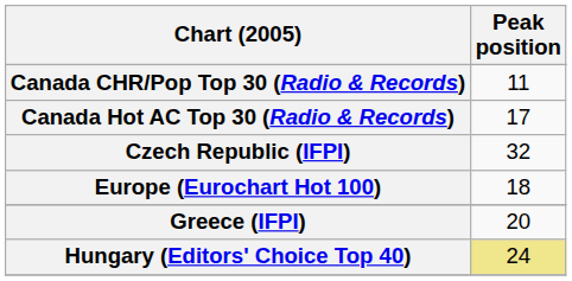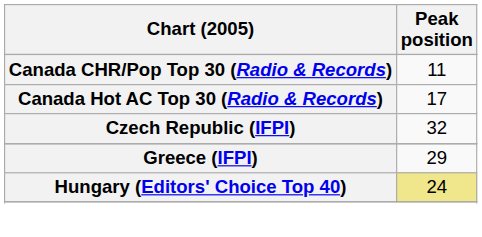- row: Europe (Eurochart Hot 100) | 18
Greece (IFPI) | Peak position: 20 -> 29
